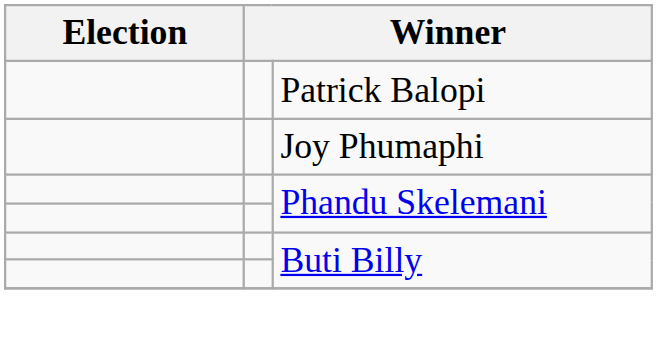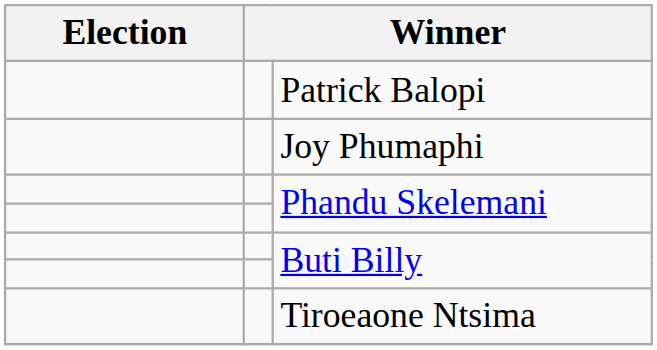+ row: Tiroeaone Ntsima
